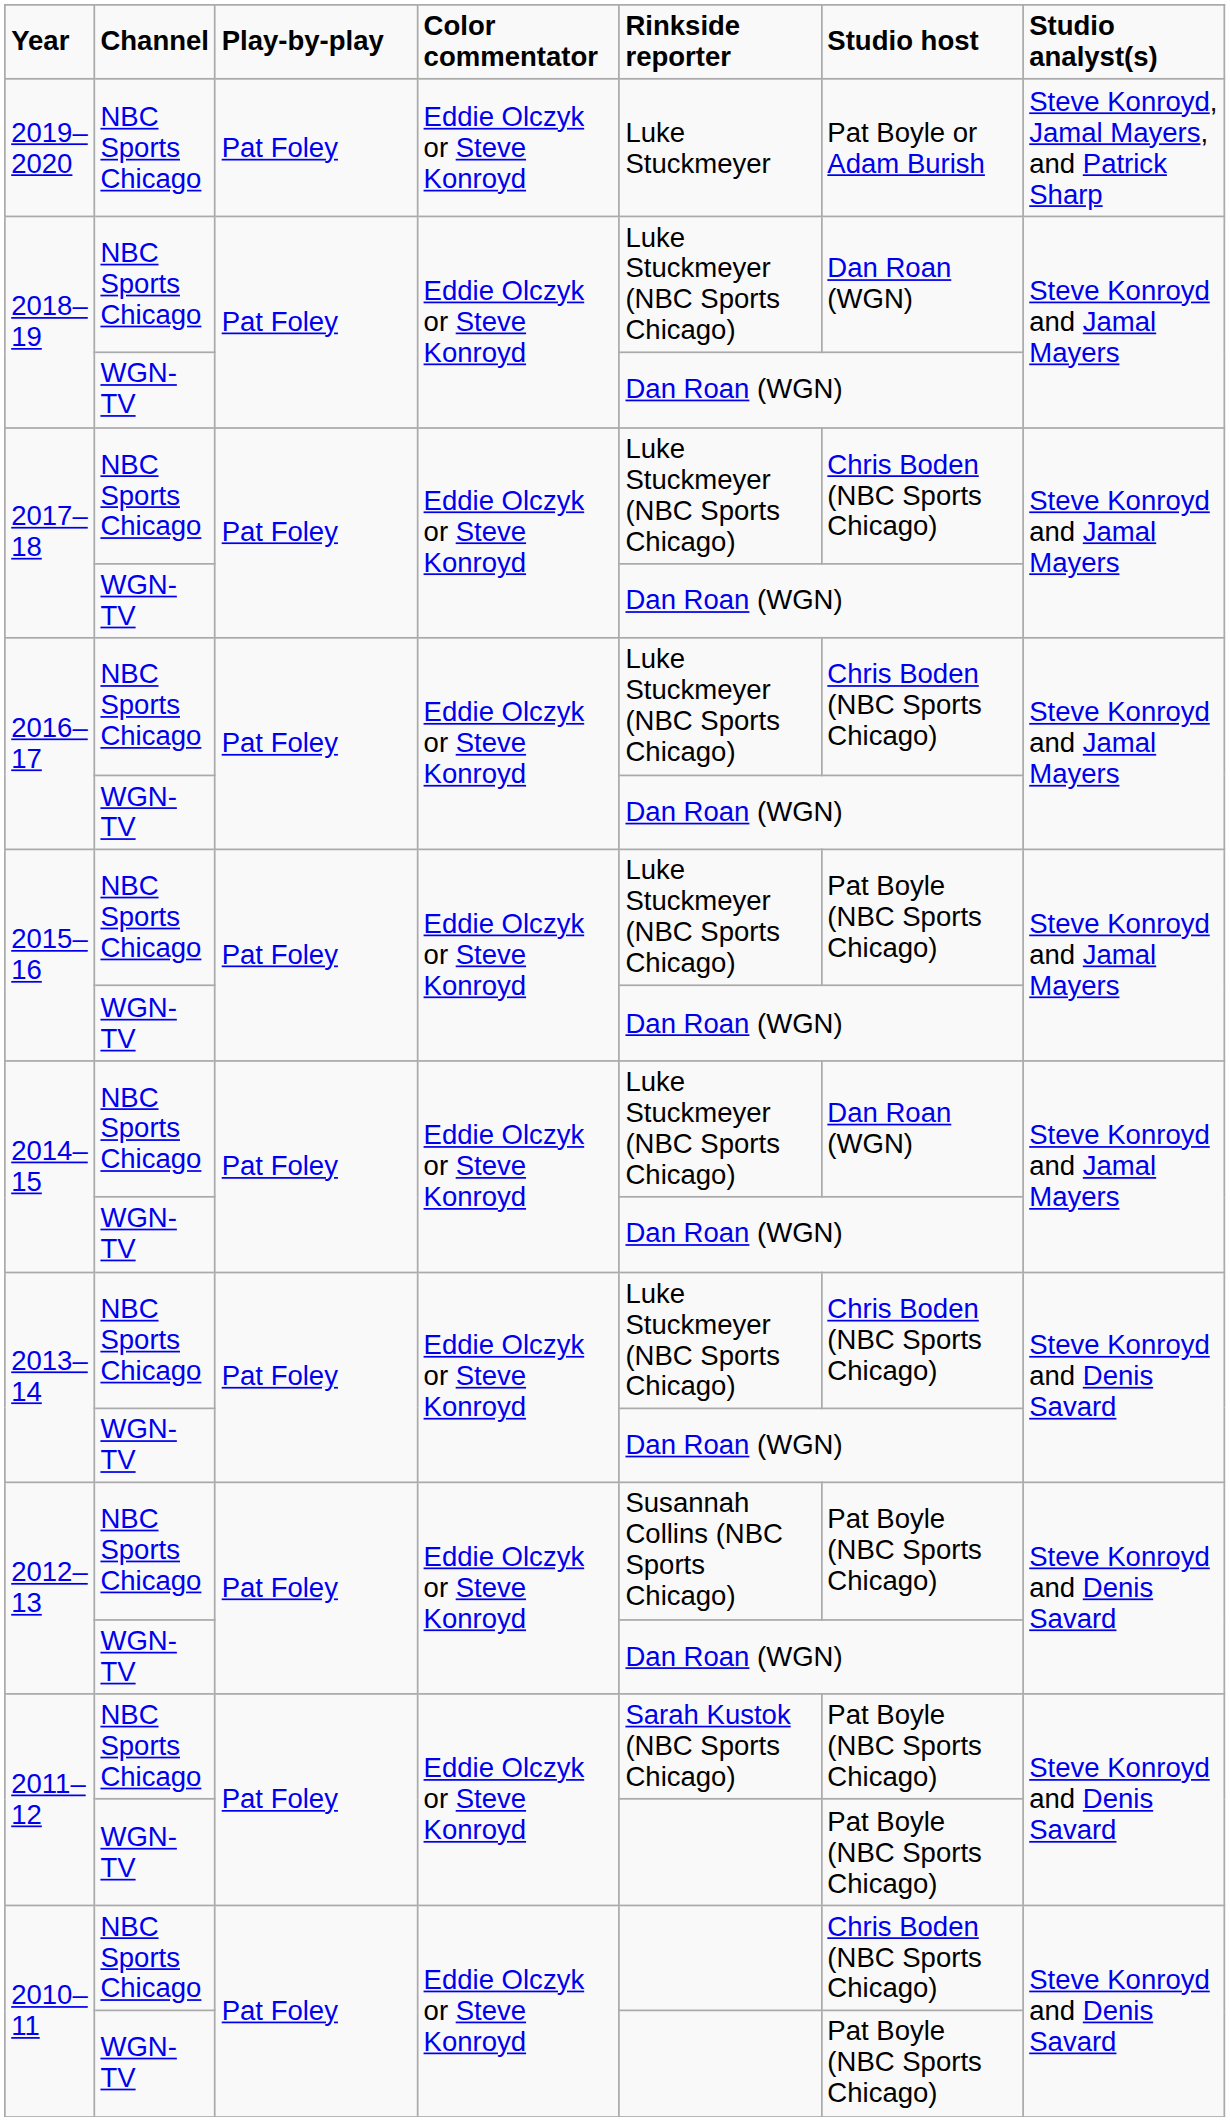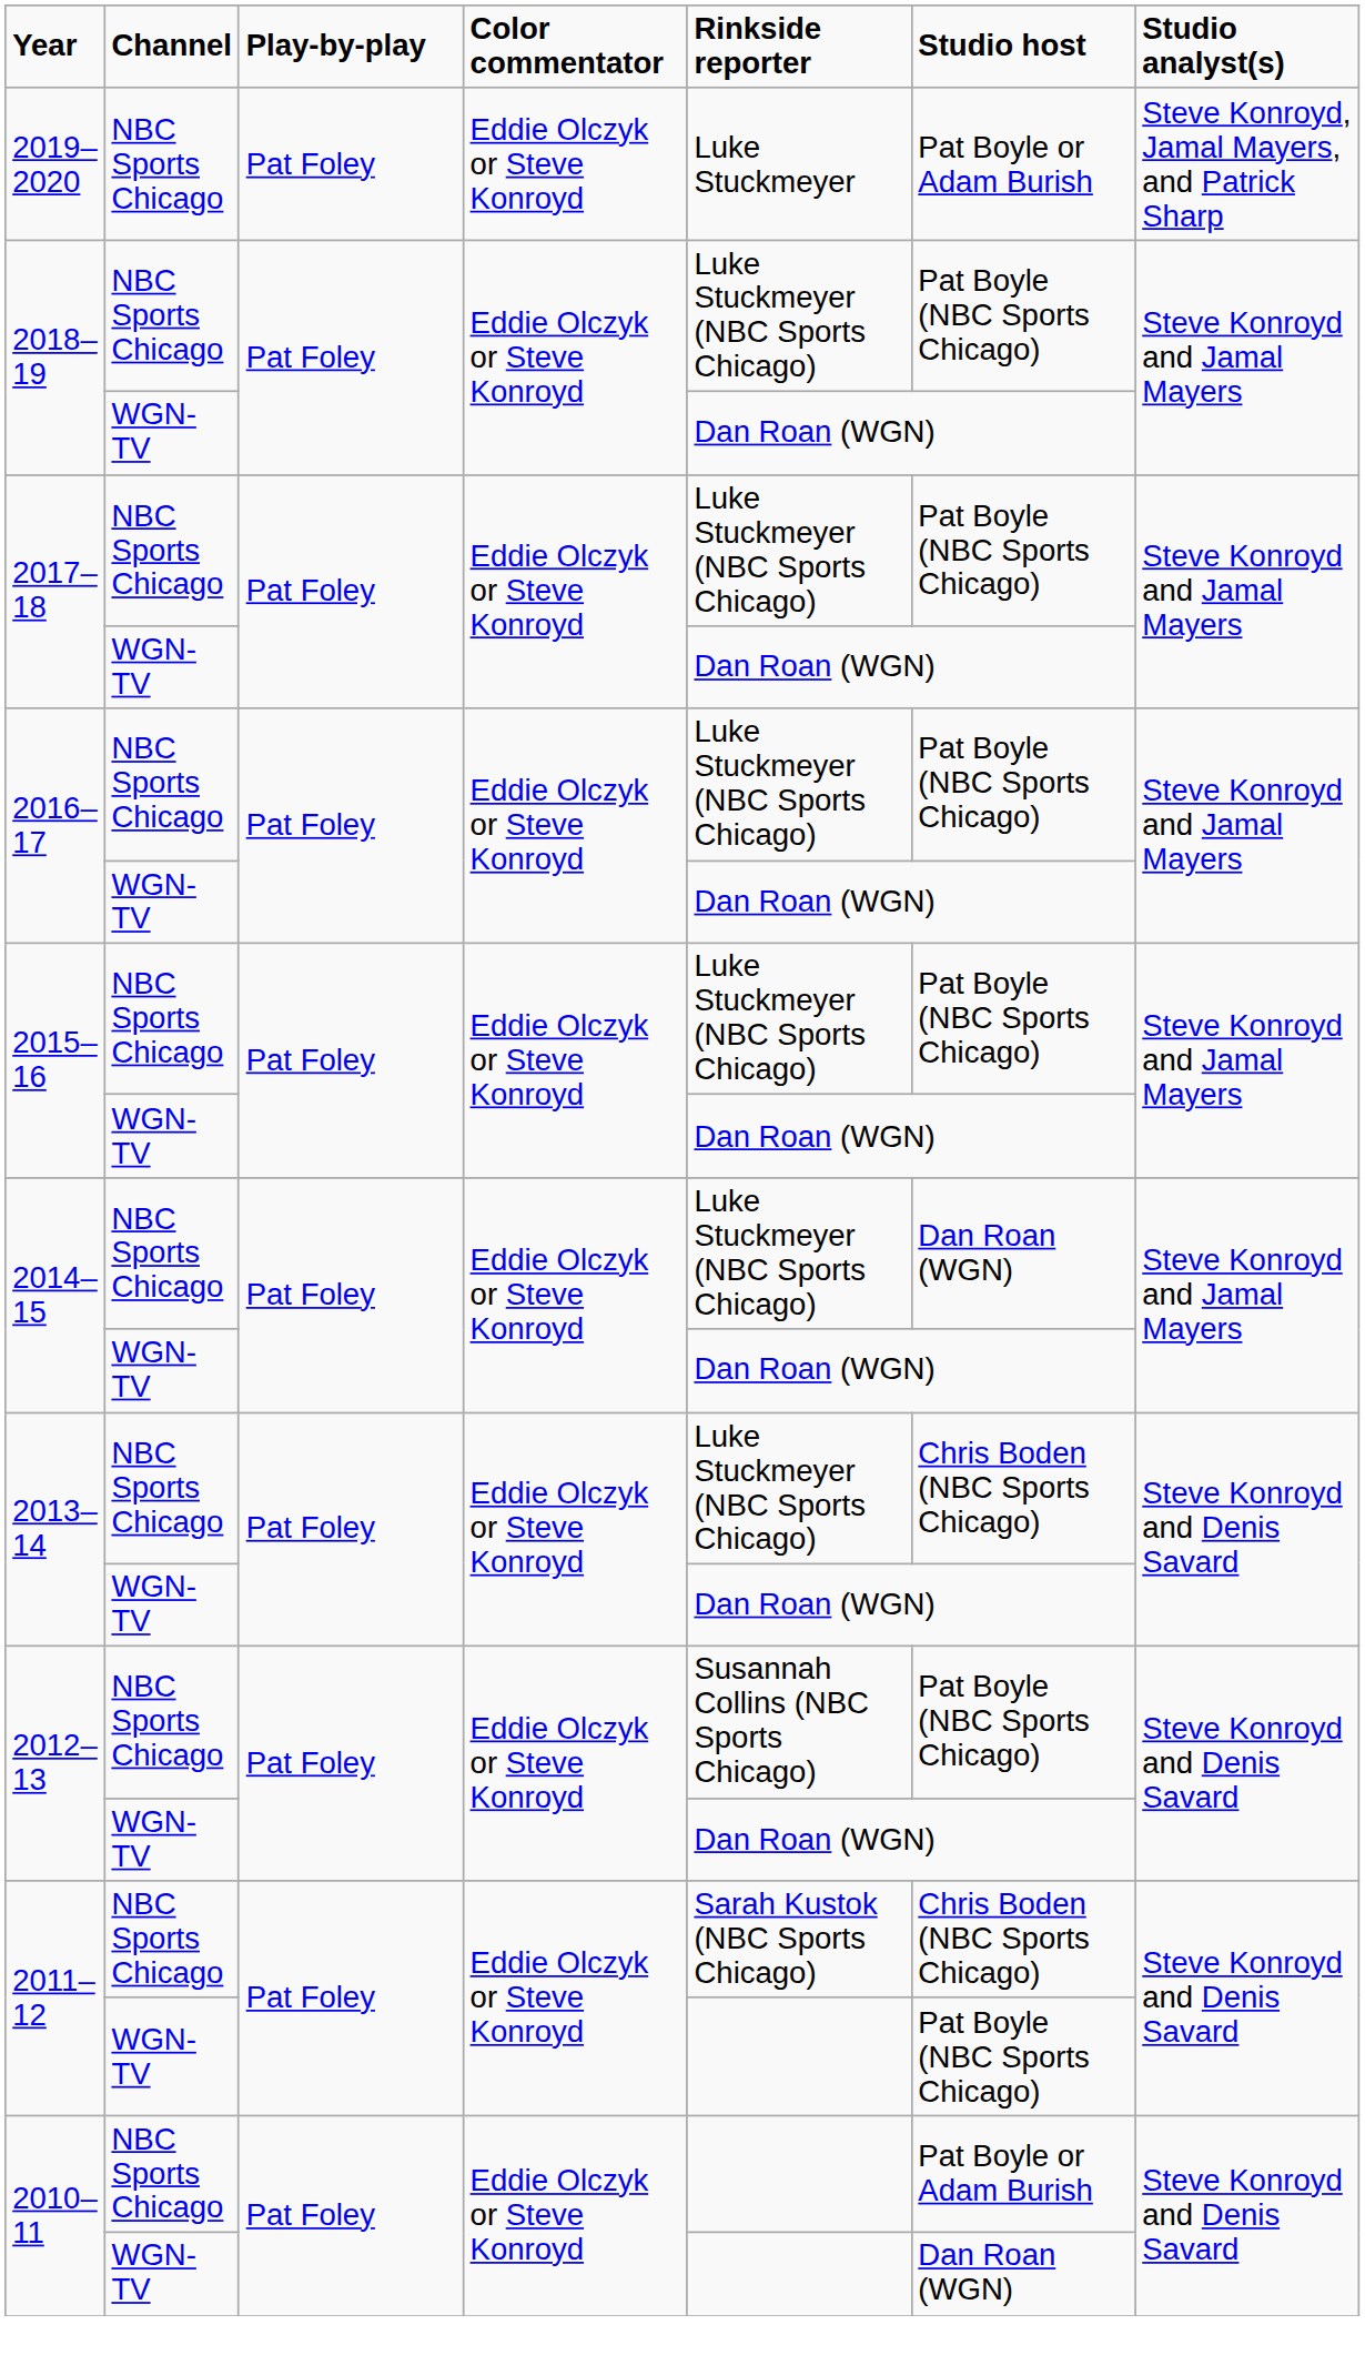2018–19 / NBC Sports Chicago | Studio host: Dan Roan (WGN) -> Pat Boyle (NBC Sports Chicago)
2017–18 / NBC Sports Chicago | Studio host: Chris Boden (NBC Sports Chicago) -> Pat Boyle (NBC Sports Chicago)
2016–17 / NBC Sports Chicago | Studio host: Chris Boden (NBC Sports Chicago) -> Pat Boyle (NBC Sports Chicago)
2011–12 / NBC Sports Chicago | Studio host: Pat Boyle (NBC Sports Chicago) -> Chris Boden (NBC Sports Chicago)
2010–11 / NBC Sports Chicago | Studio host: Chris Boden (NBC Sports Chicago) -> Pat Boyle or Adam Burish
2010–11 / WGN-TV | Studio host: Pat Boyle (NBC Sports Chicago) -> Dan Roan (WGN)
